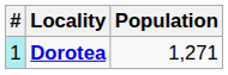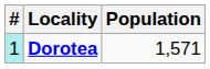Dorotea | Population: 1,271 -> 1,571
